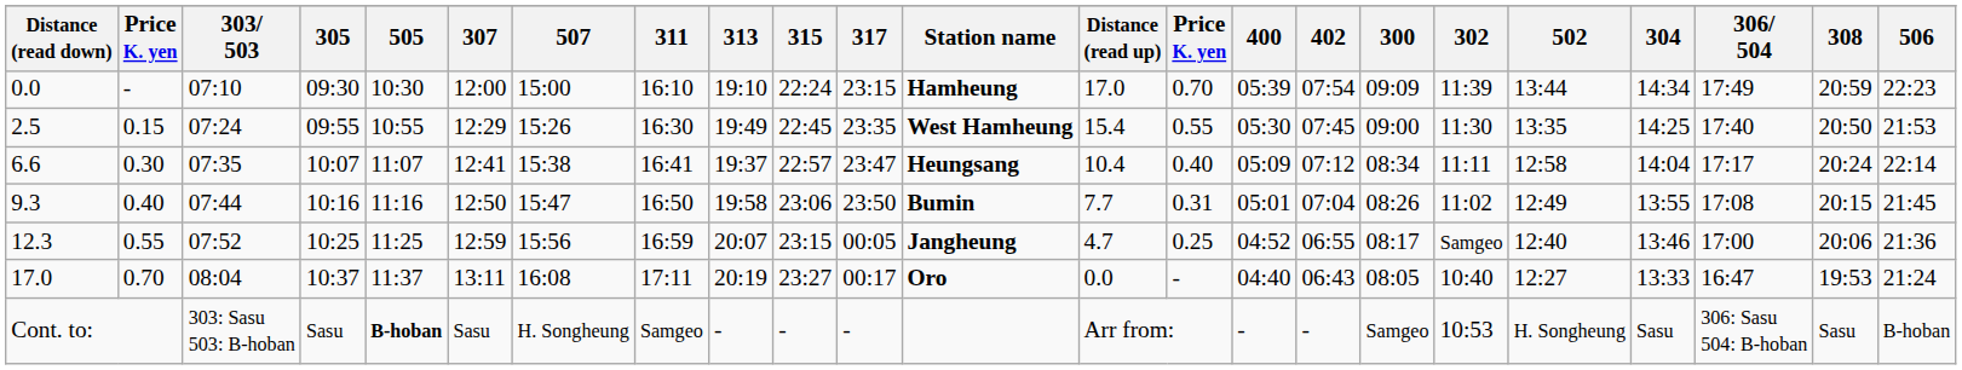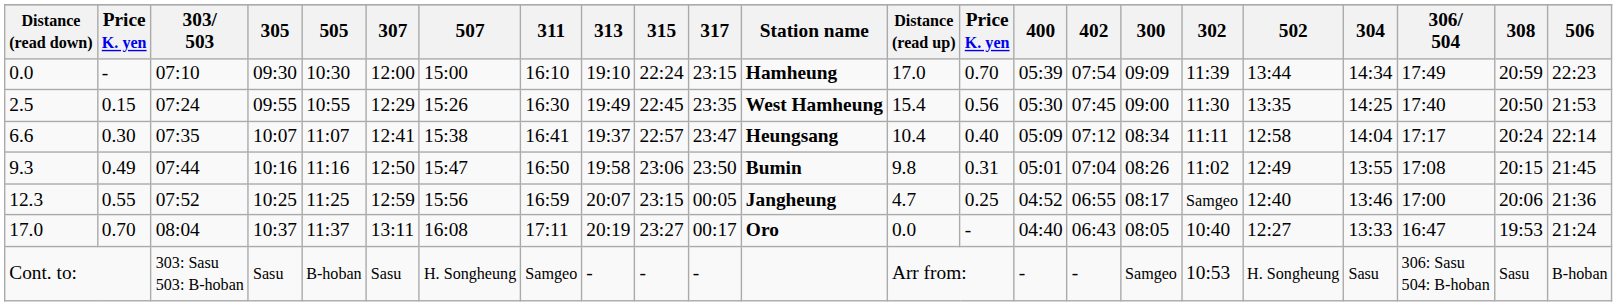2.5 | column 14: 0.55 -> 0.56
9.3 | column 2: 0.40 -> 0.49
9.3 | Distance (read up): 7.7 -> 9.8
Cont. to: | 505: bold -> normal
